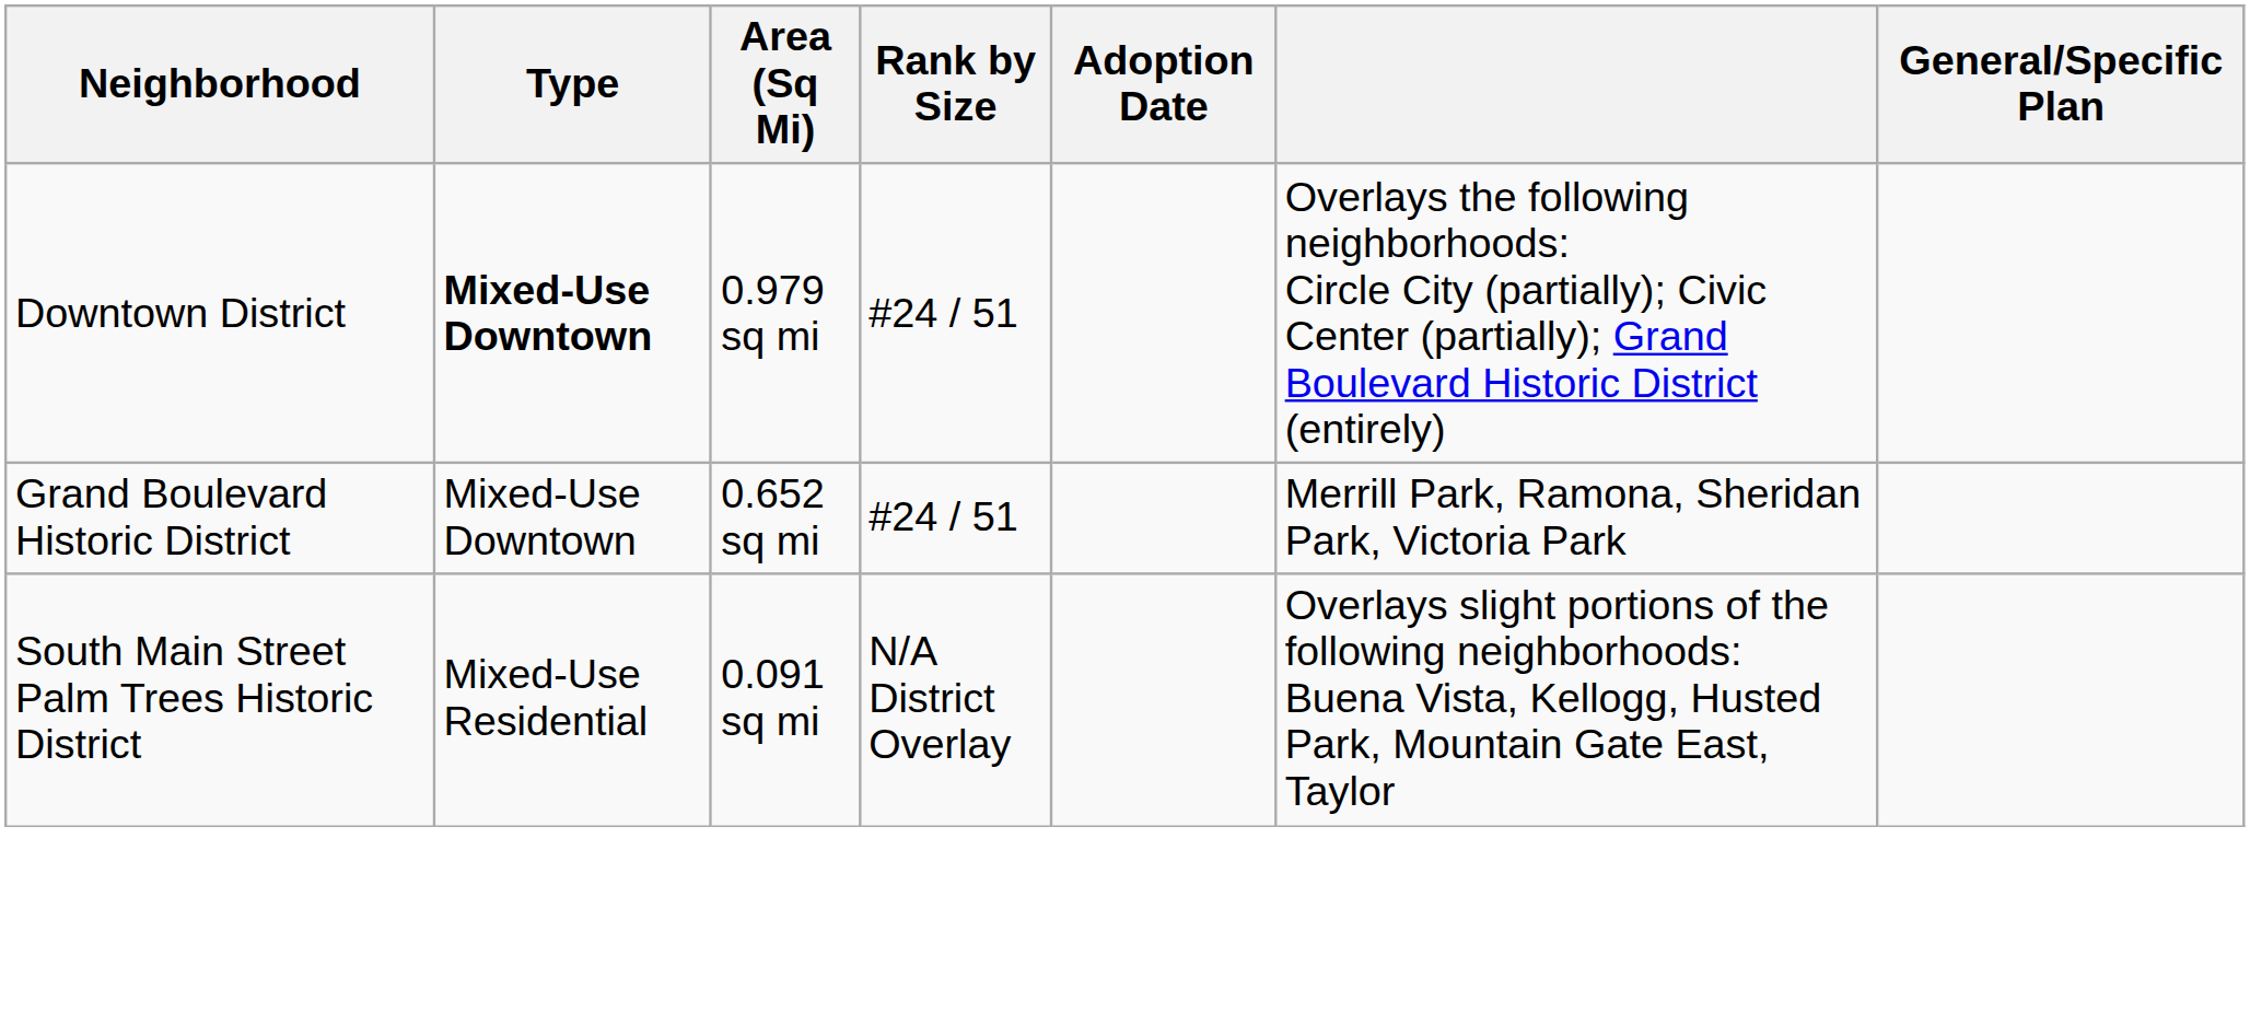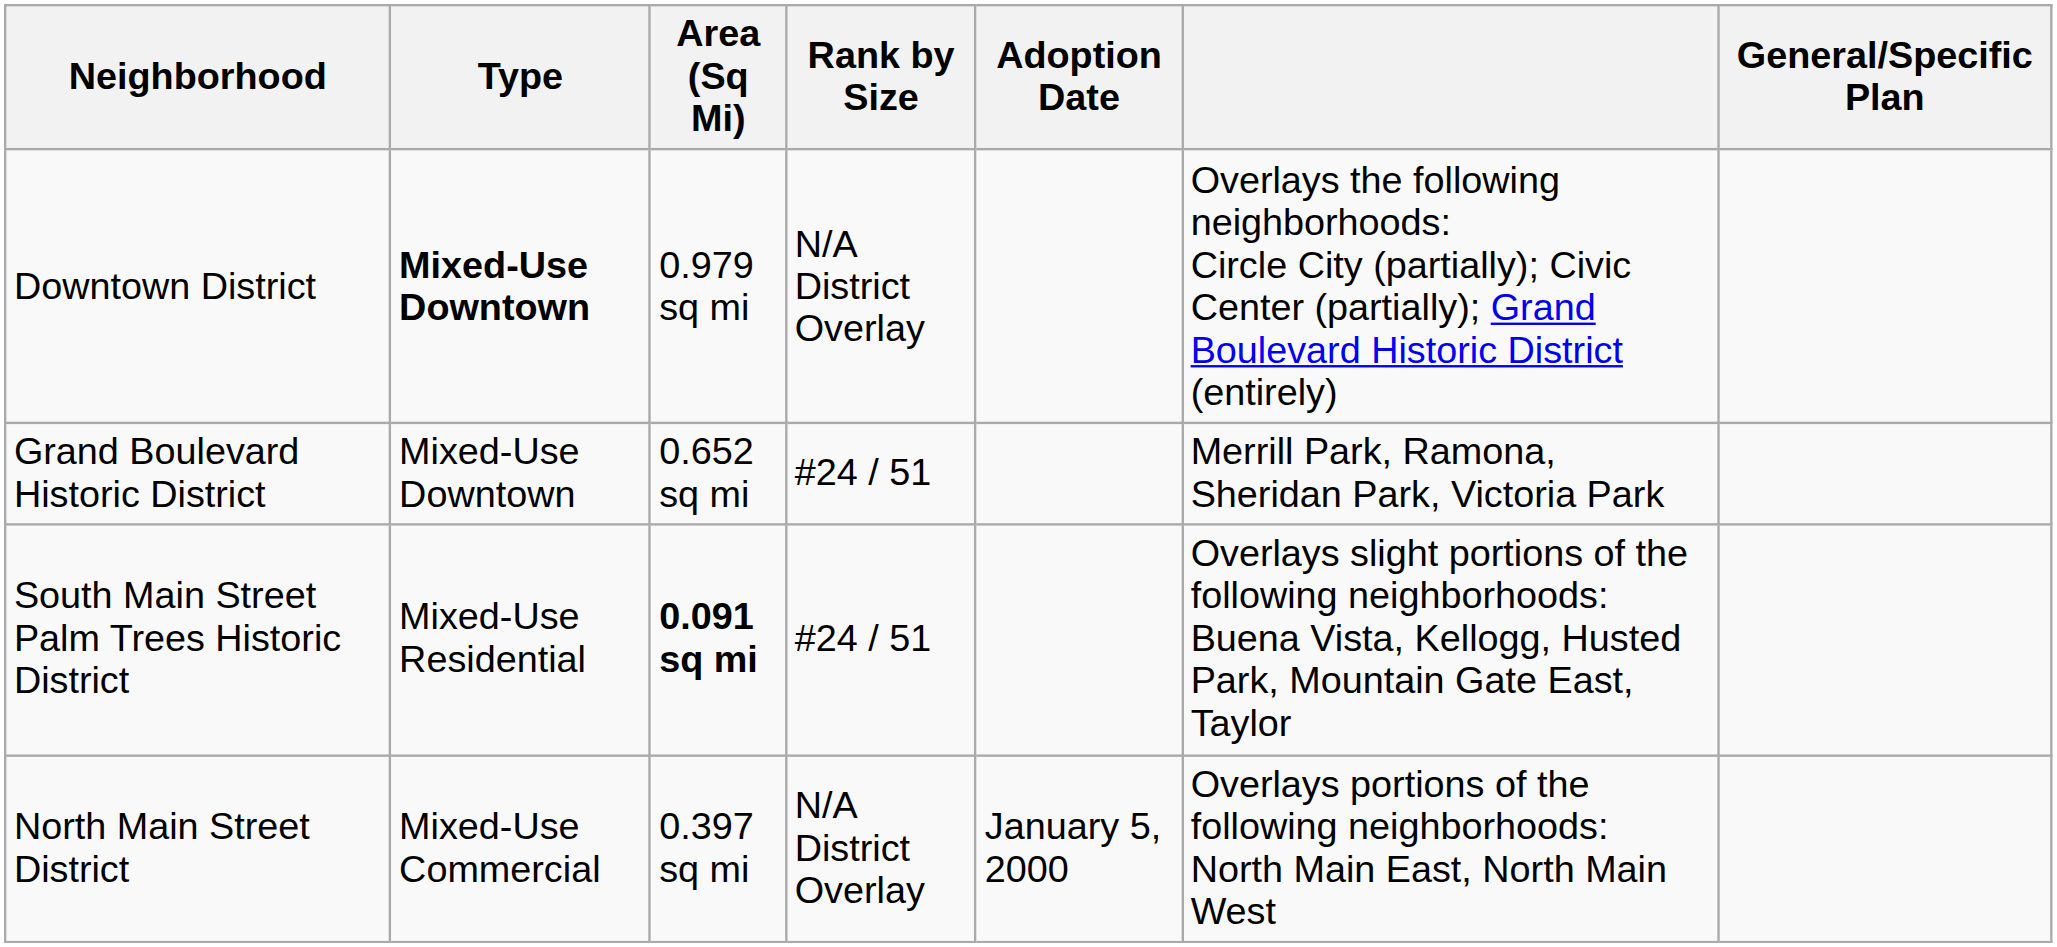Downtown District | Rank by Size: #24 / 51 -> N/A District Overlay
South Main Street Palm Trees Historic District | Area (Sq Mi): normal -> bold
South Main Street Palm Trees Historic District | Rank by Size: N/A District Overlay -> #24 / 51
+ row: North Main Street District | Mixed-Use Commercial | 0.397 sq mi | N/A District Overlay | January 5, 2000 | Overlays portions of the following neighborhoods: North Main East, North Main West
